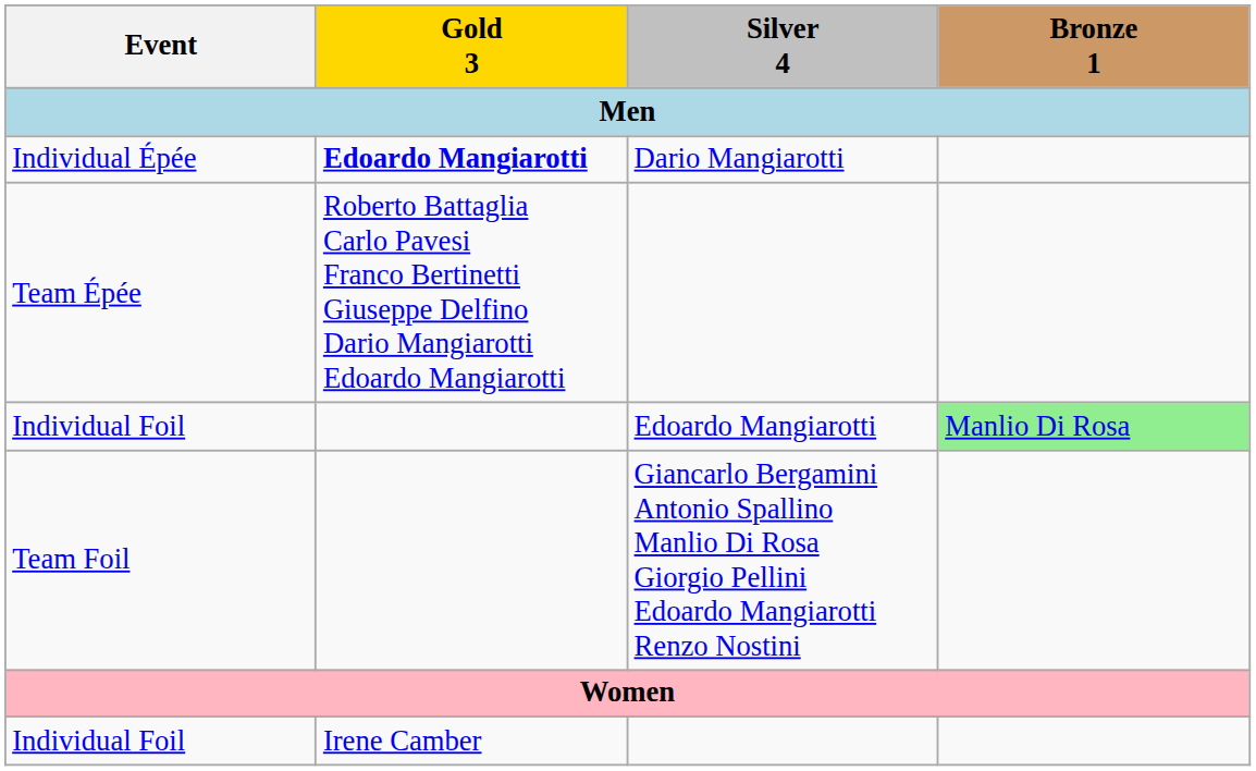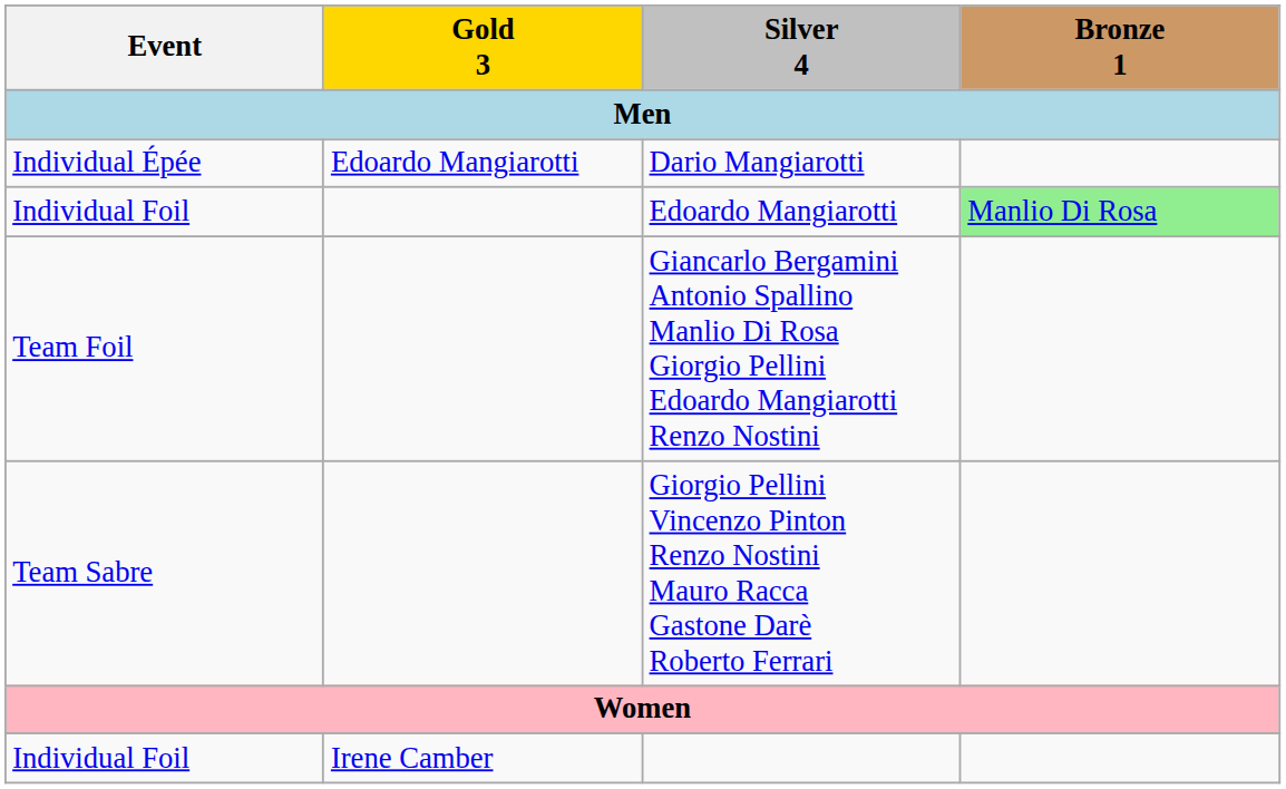Individual Épée | Gold 3: bold -> normal
- row: Team Épée | Roberto Battaglia Carlo Pavesi Franco Bertinetti Giuseppe Delfino Dario Mangiarotti Edoardo Mangiarotti
+ row: Team Sabre | Giorgio Pellini Vincenzo Pinton Renzo Nostini Mauro Racca Gastone Darè Roberto Ferrari
